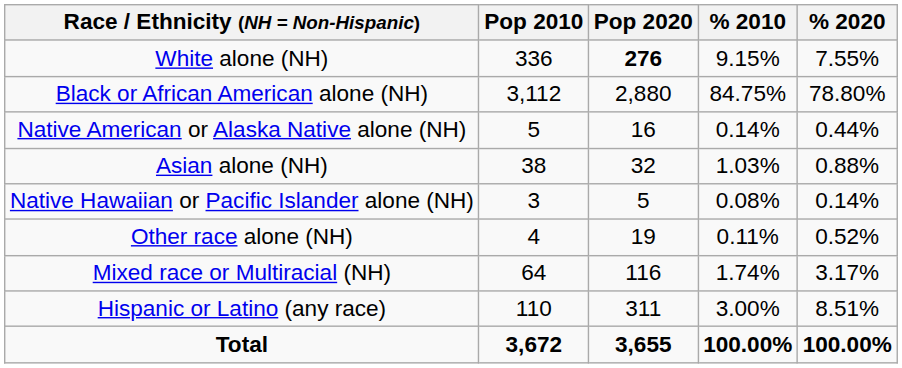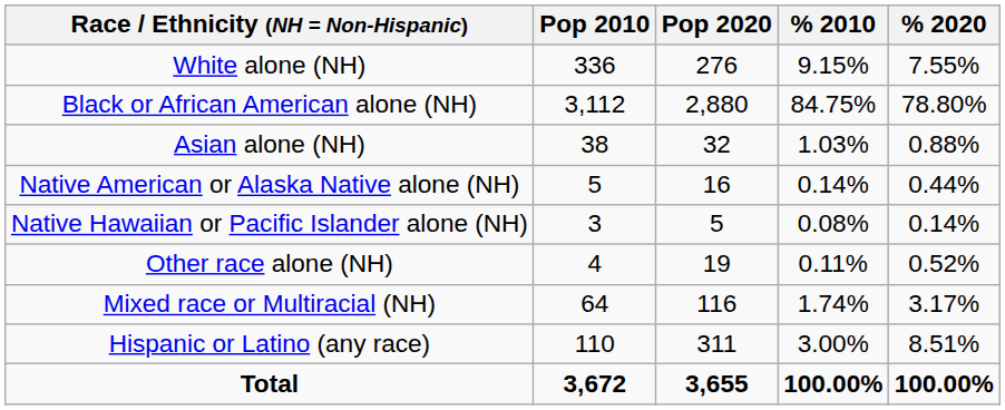White alone (NH) | Pop 2020: bold -> normal
rows swapped: Native American or Alaska Native alone (NH) <-> Asian alone (NH)
